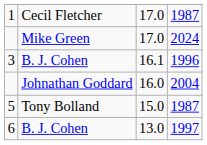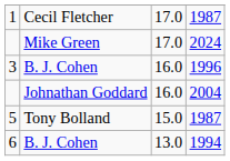3 | column 3: 16.1 -> 16.0
6 | column 4: 1997 -> 1994
